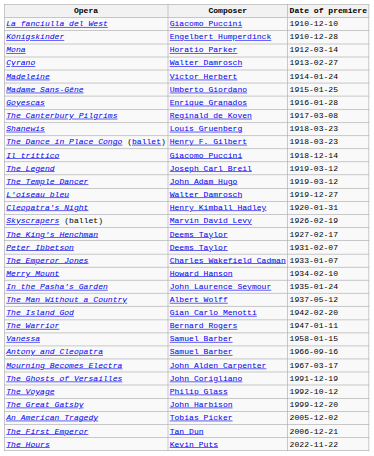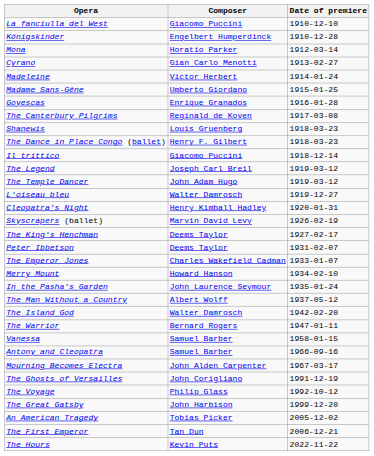Cyrano | Composer: Walter Damrosch -> Gian Carlo Menotti
The Island God | Composer: Gian Carlo Menotti -> Walter Damrosch
